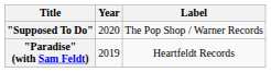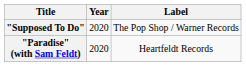"Paradise" (with Sam Feldt) | Year: 2019 -> 2020
